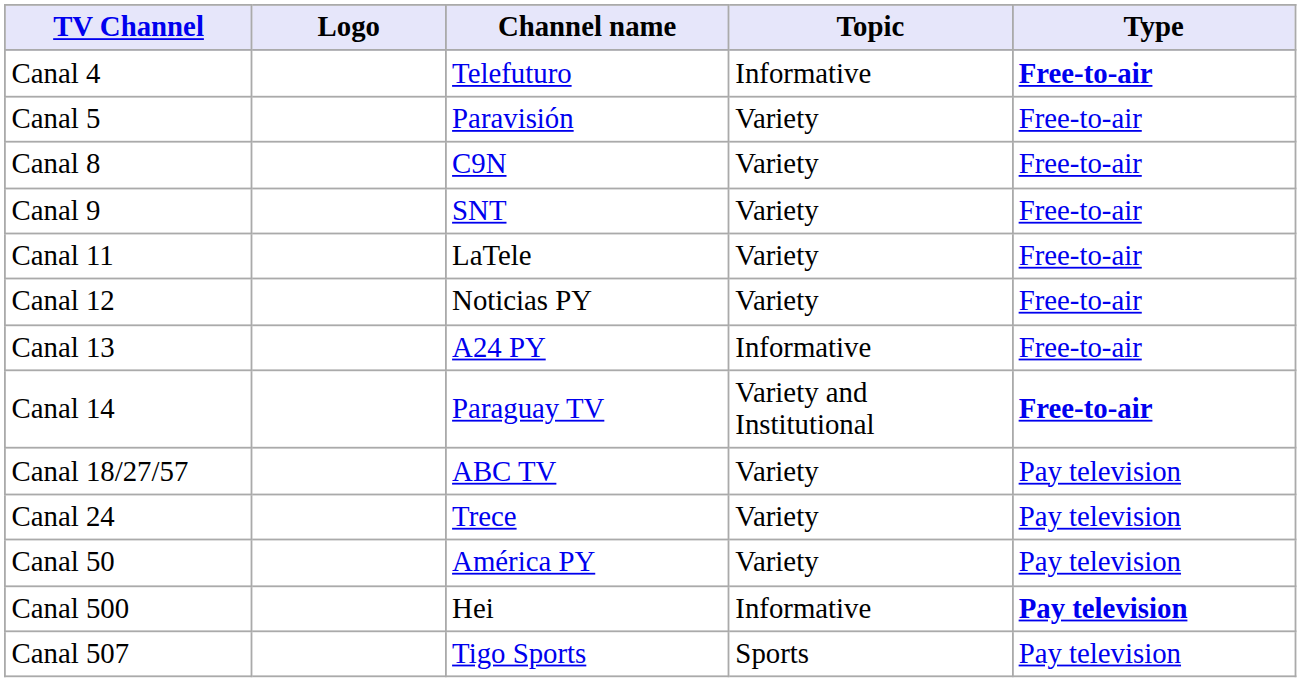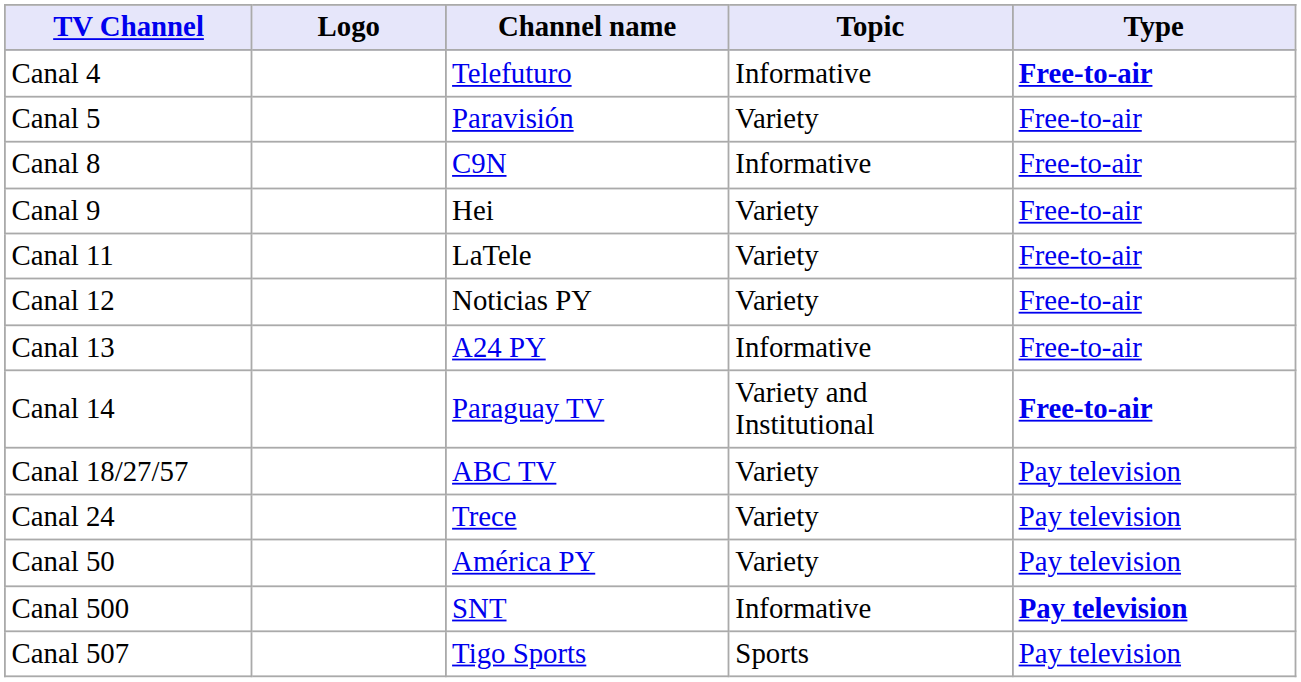Canal 8 | Topic: Variety -> Informative
Canal 9 | Channel name: SNT -> Hei
Canal 500 | Channel name: Hei -> SNT
